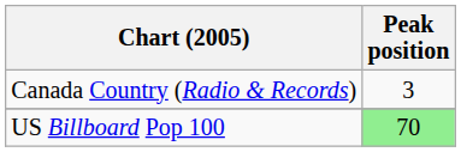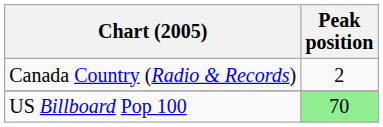Canada Country (Radio & Records) | Peak position: 3 -> 2
